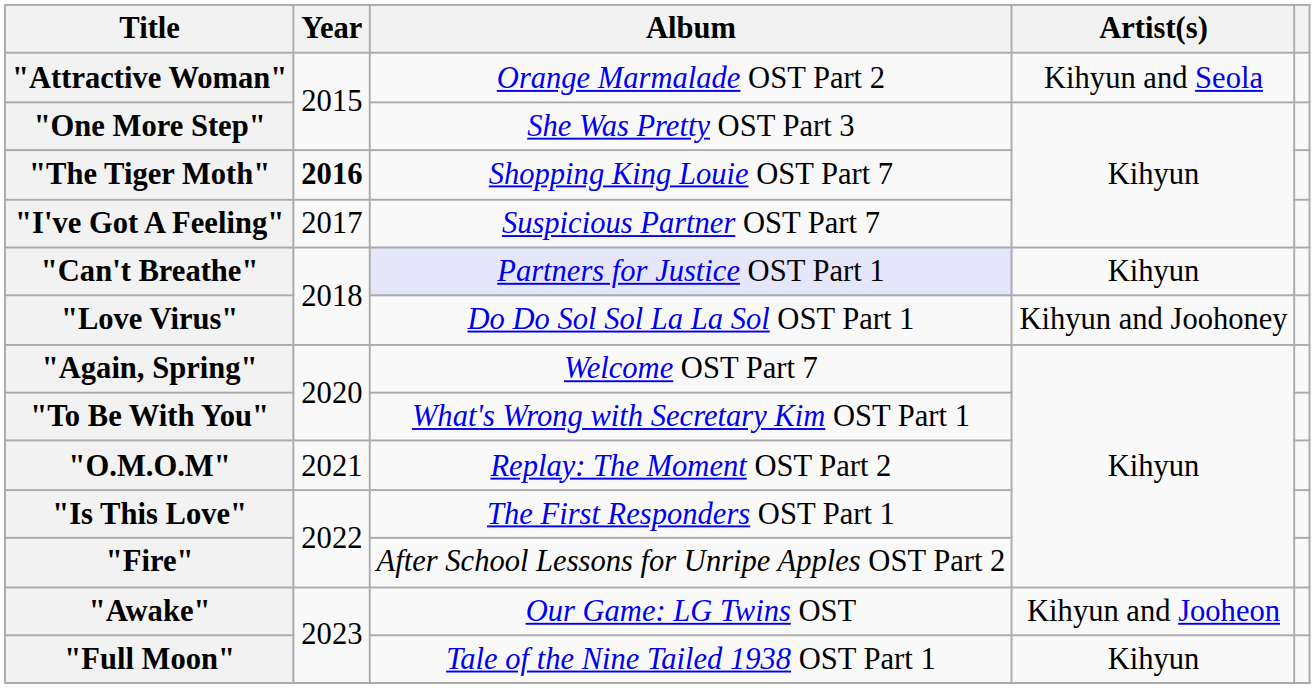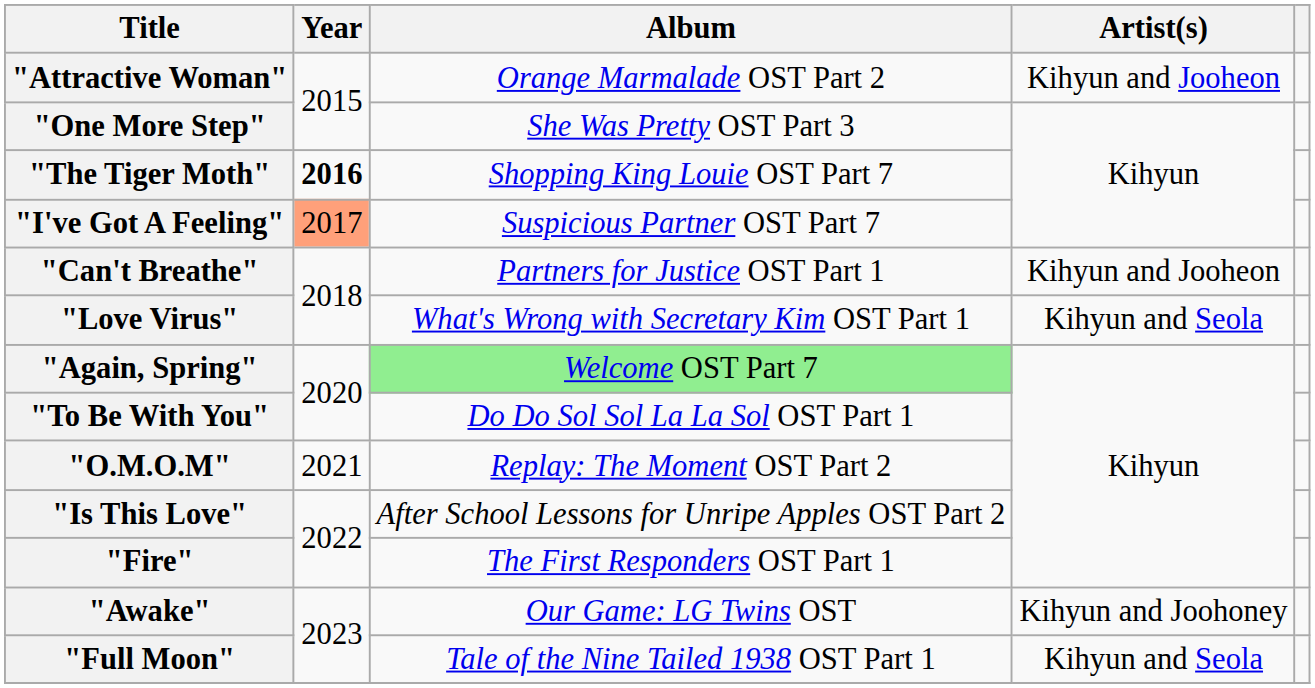"Attractive Woman" | Artist(s): Kihyun and Seola -> Kihyun and Jooheon
"I've Got A Feeling" | Year: no background -> lightsalmon background
"Can't Breathe" | Album: lavender background -> no background
"Can't Breathe" | Artist(s): Kihyun -> Kihyun and Jooheon
"Love Virus" | Album: Do Do Sol Sol La La Sol OST Part 1 -> What's Wrong with Secretary Kim OST Part 1
"Love Virus" | Artist(s): Kihyun and Joohoney -> Kihyun and Seola
"Again, Spring" | Album: no background -> lightgreen background
"To Be With You" | Album: What's Wrong with Secretary Kim OST Part 1 -> Do Do Sol Sol La La Sol OST Part 1
"Is This Love" | Album: The First Responders OST Part 1 -> After School Lessons for Unripe Apples OST Part 2
"Fire" | Album: After School Lessons for Unripe Apples OST Part 2 -> The First Responders OST Part 1
"Awake" | Artist(s): Kihyun and Jooheon -> Kihyun and Joohoney
"Full Moon" | Artist(s): Kihyun -> Kihyun and Seola
